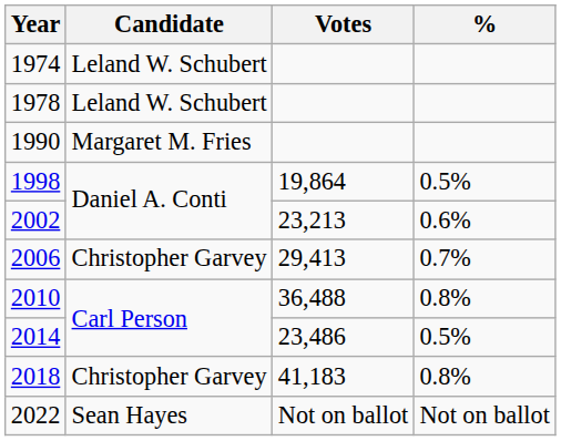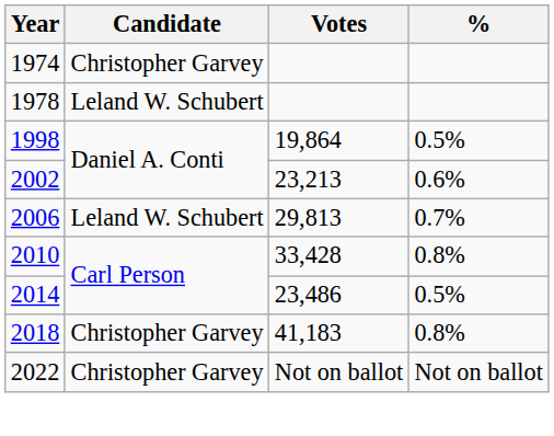1974 | Candidate: Leland W. Schubert -> Christopher Garvey
- row: 1990 | Margaret M. Fries
2006 | Candidate: Christopher Garvey -> Leland W. Schubert
2006 | Votes: 29,413 -> 29,813
2010 | Votes: 36,488 -> 33,428
2022 | Candidate: Sean Hayes -> Christopher Garvey
